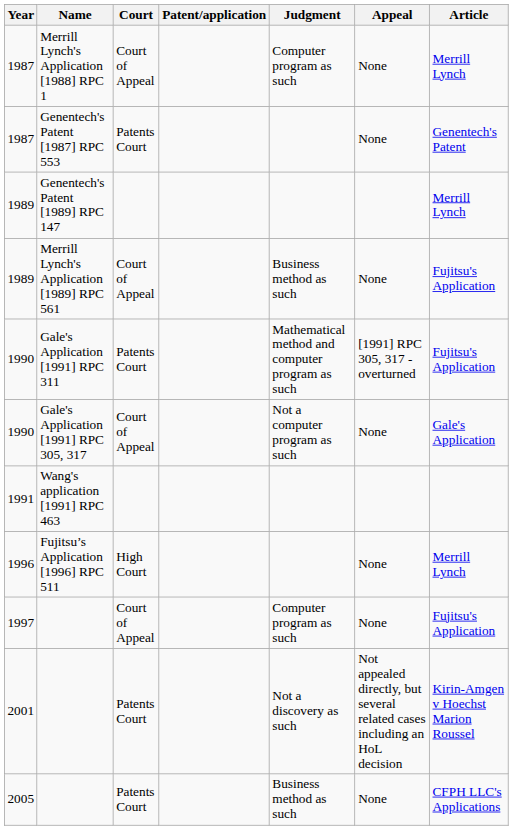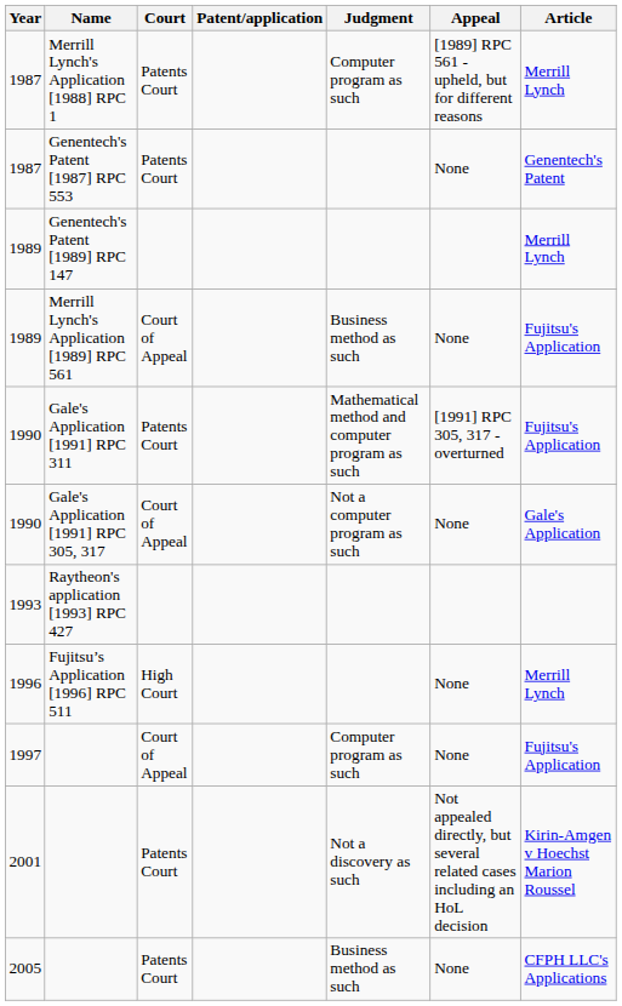Merrill Lynch's Application [1988] RPC 1 | Court: Court of Appeal -> Patents Court
Merrill Lynch's Application [1988] RPC 1 | Appeal: None -> [1989] RPC 561 - upheld, but for different reasons
- row: 1991 | Wang's application [1991] RPC 463
+ row: 1993 | Raytheon's application [1993] RPC 427
